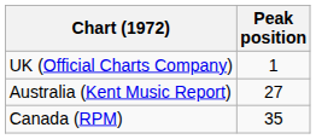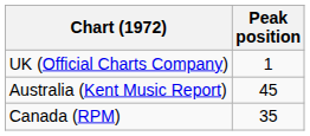Australia (Kent Music Report) | Peak position: 27 -> 45
